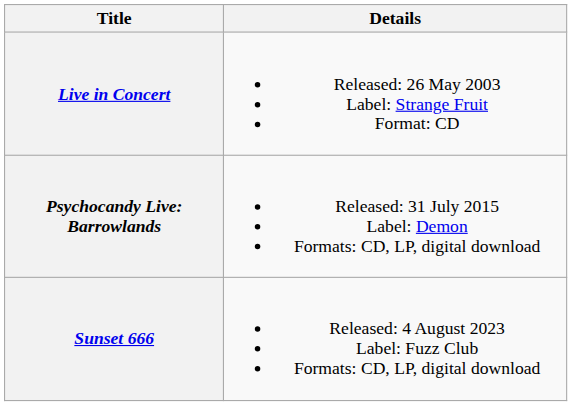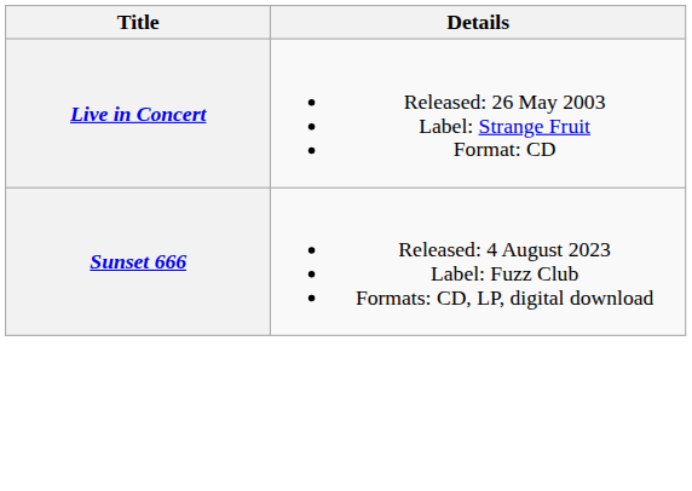- row: Psychocandy Live: Barrowlands | Released: 31 July 2015 Label: Demon Formats: CD, LP, digital download
